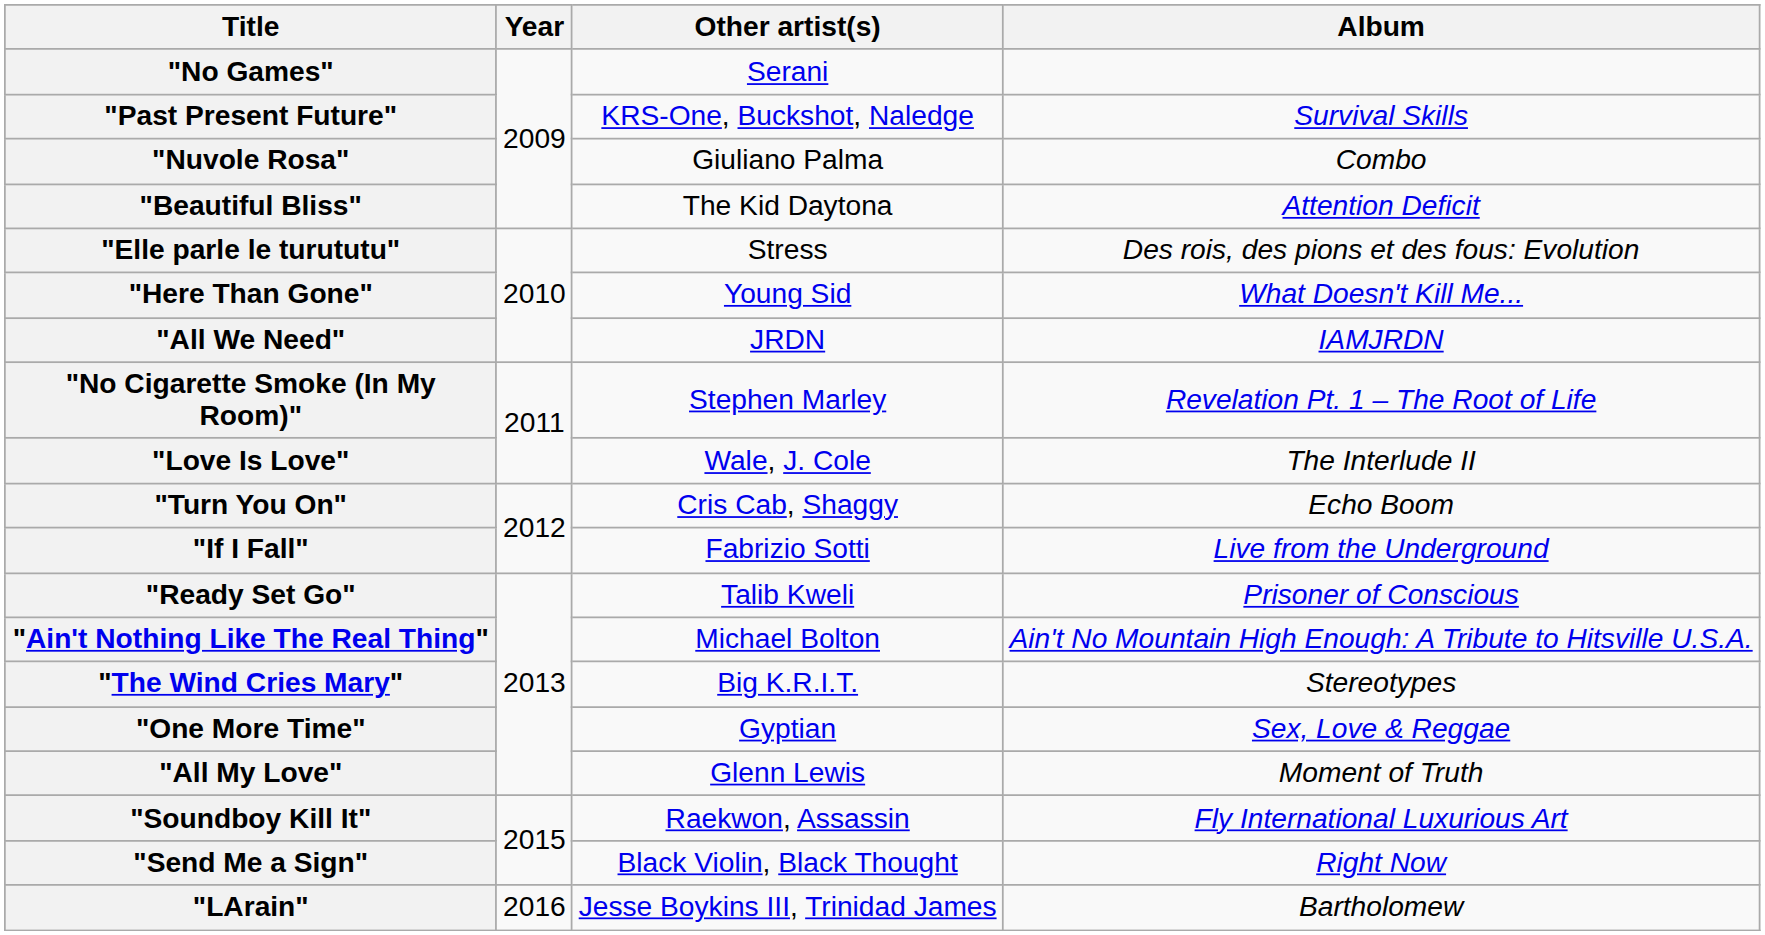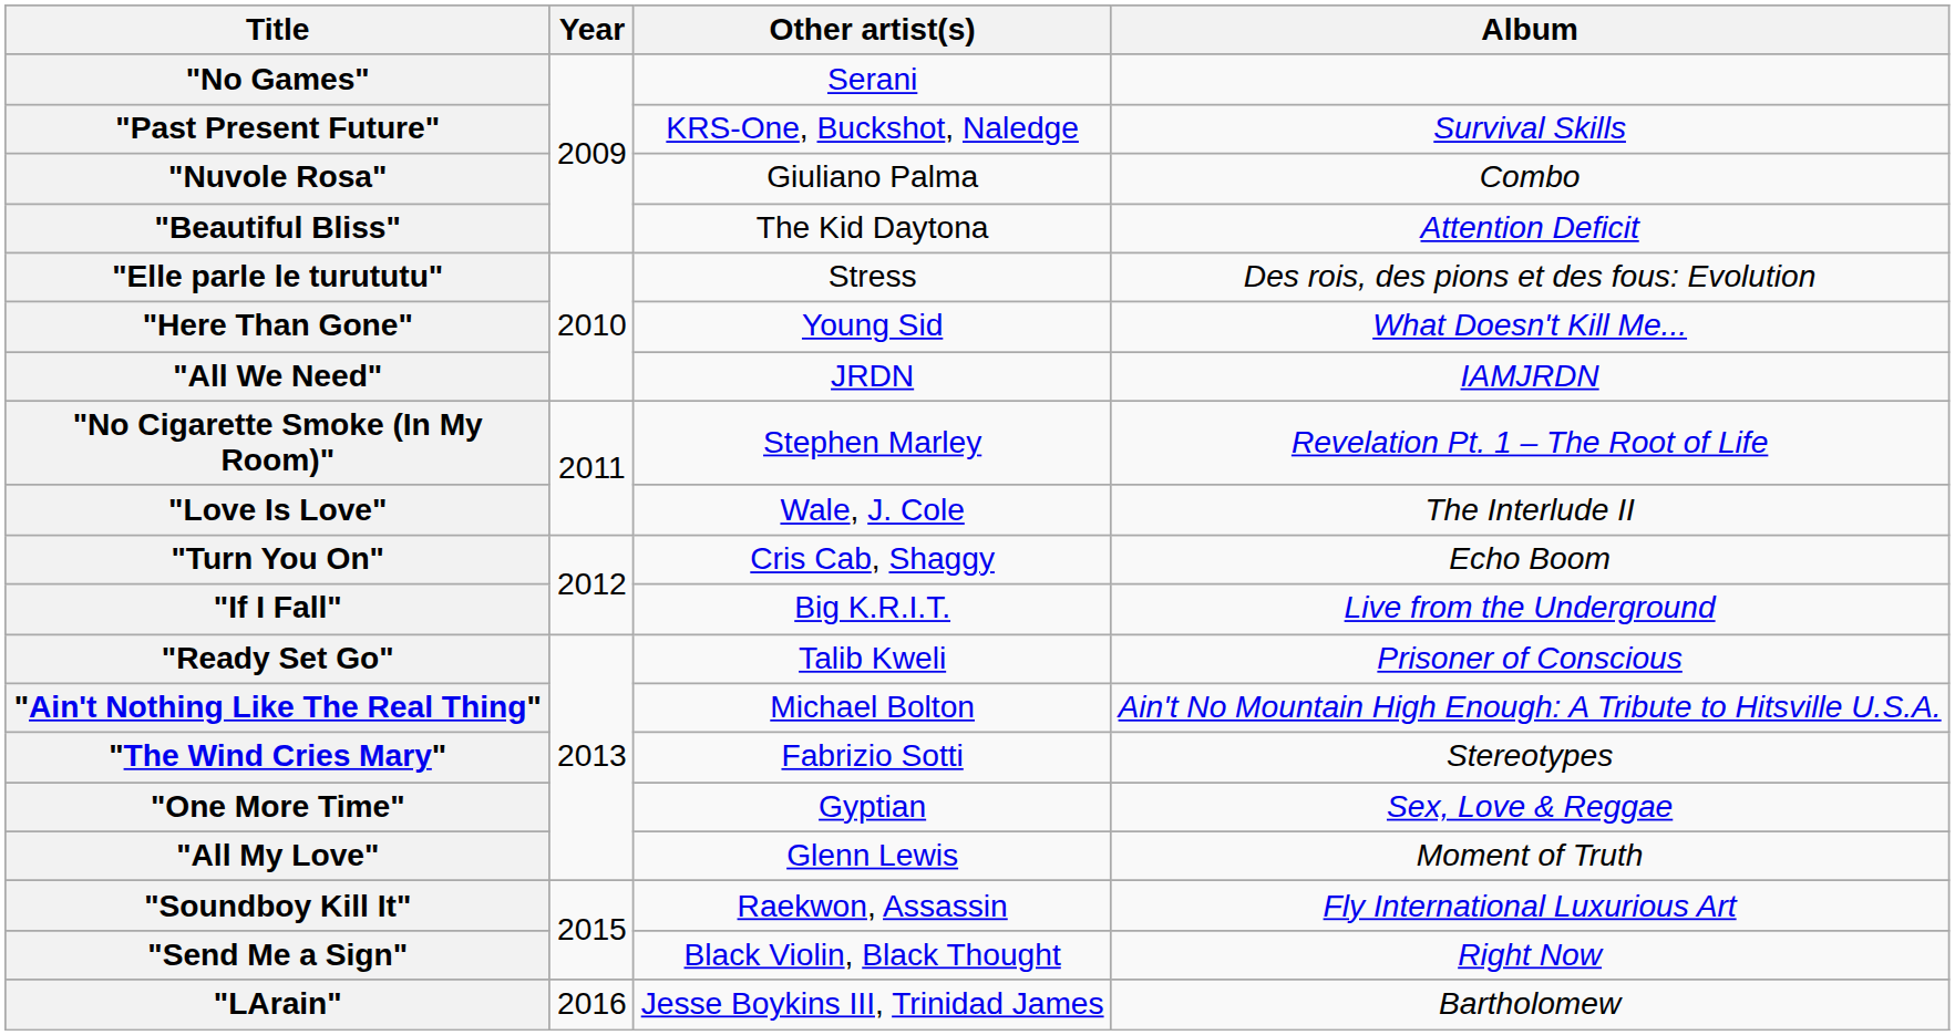"If I Fall" | Other artist(s): Fabrizio Sotti -> Big K.R.I.T.
"The Wind Cries Mary" | Other artist(s): Big K.R.I.T. -> Fabrizio Sotti
